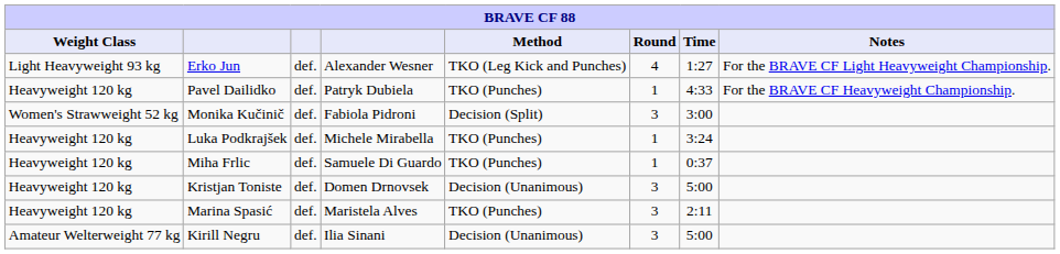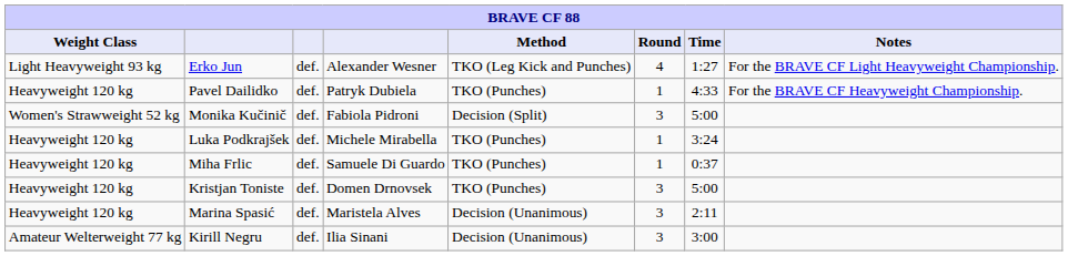Monika Kučinič | Time: 3:00 -> 5:00
Kristjan Toniste | Method: Decision (Unanimous) -> TKO (Punches)
Marina Spasić | Method: TKO (Punches) -> Decision (Unanimous)
Kirill Negru | Time: 5:00 -> 3:00
